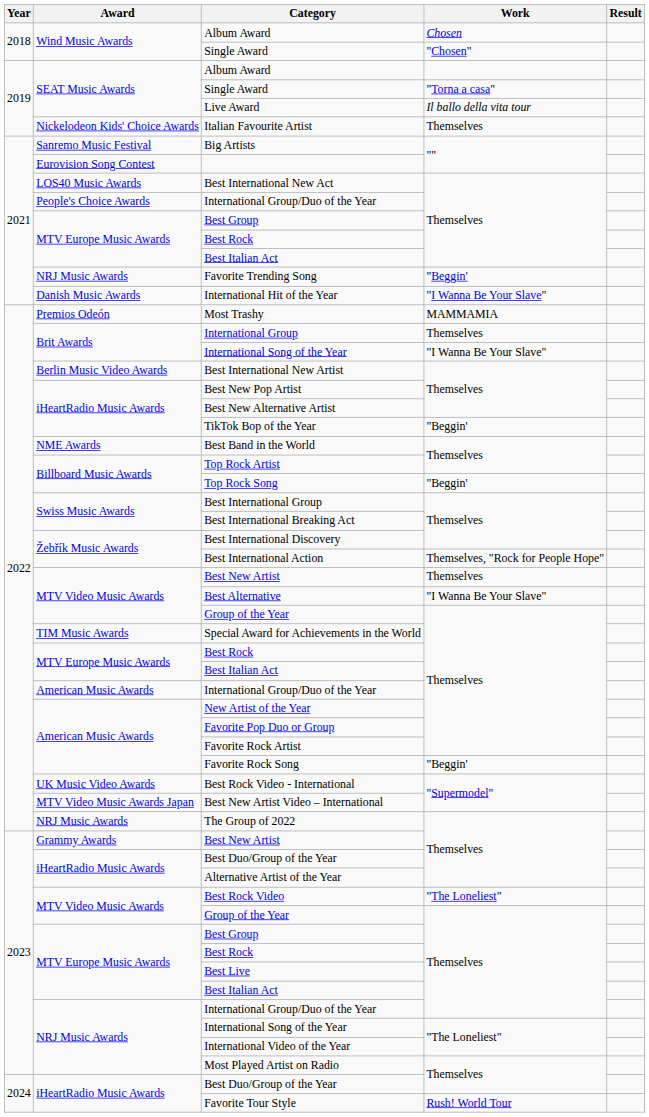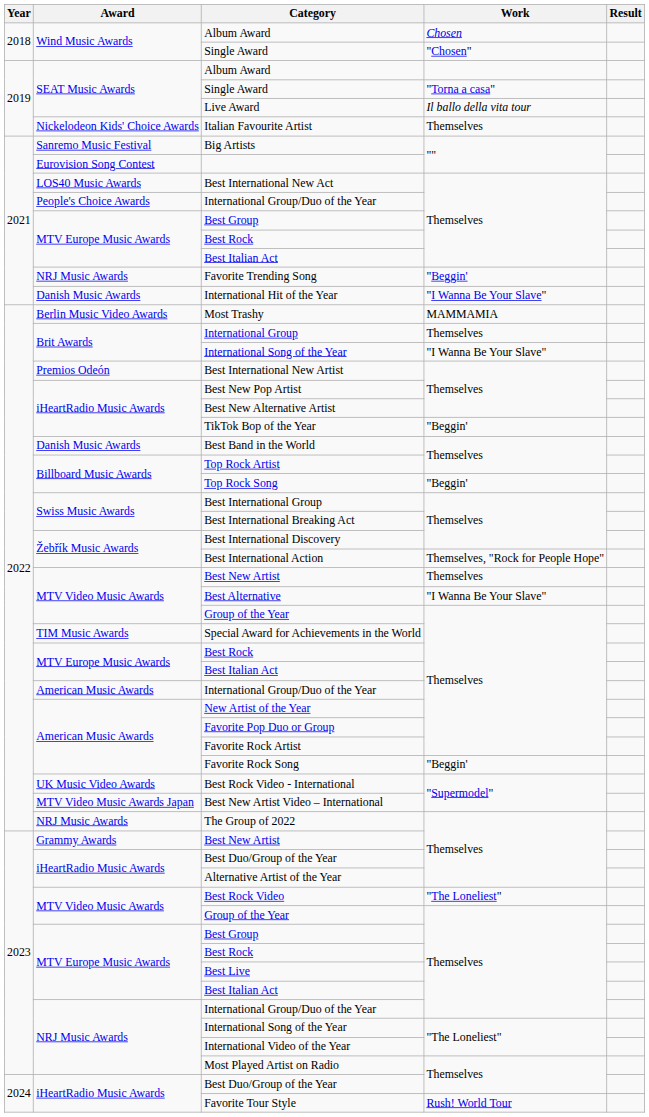Most Trashy | Award: Premios Odeón -> Berlin Music Video Awards
Best International New Artist | Award: Berlin Music Video Awards -> Premios Odeón
Best Band in the World | Award: NME Awards -> Danish Music Awards
